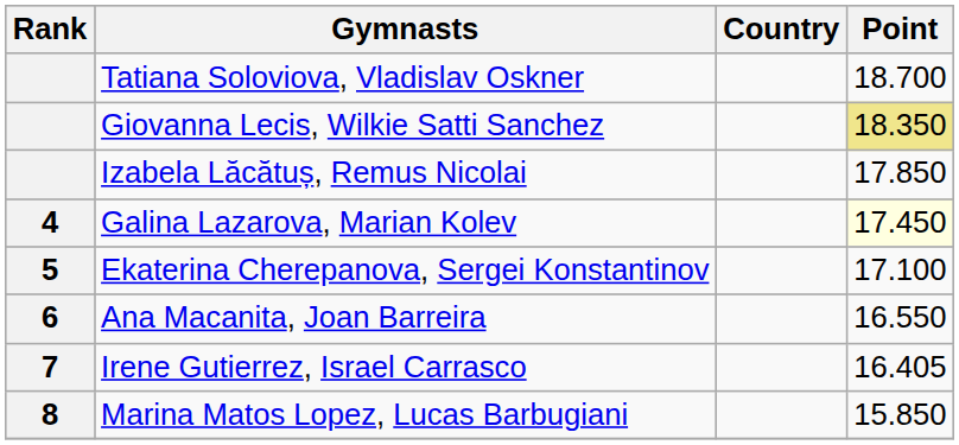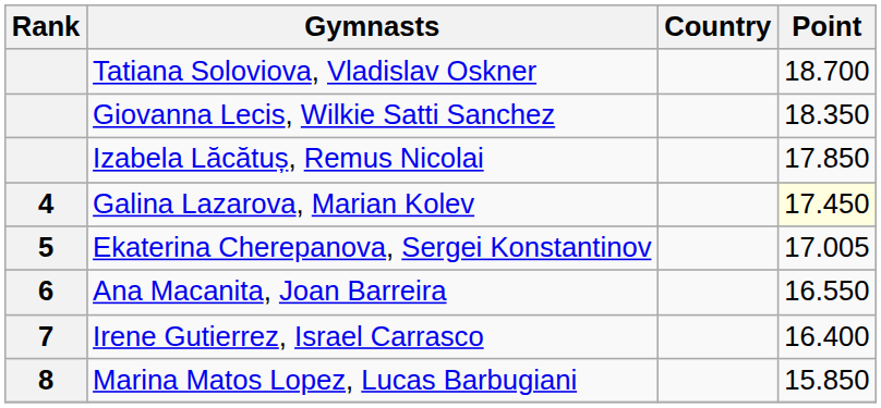Giovanna Lecis, Wilkie Satti Sanchez | Point: khaki background -> no background
Ekaterina Cherepanova, Sergei Konstantinov | Point: 17.100 -> 17.005
Irene Gutierrez, Israel Carrasco | Point: 16.405 -> 16.400
